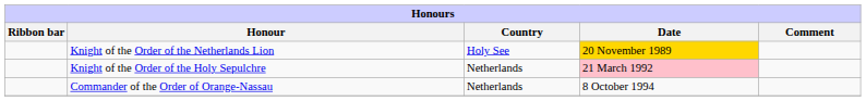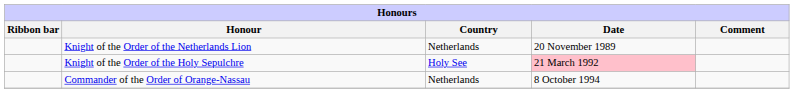Knight of the Order of the Netherlands Lion | Country: Holy See -> Netherlands
Knight of the Order of the Netherlands Lion | Date: gold background -> no background
Knight of the Order of the Holy Sepulchre | Country: Netherlands -> Holy See
